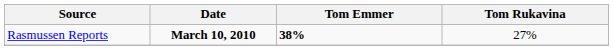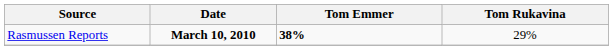Rasmussen Reports | Tom Rukavina: 27% -> 29%
